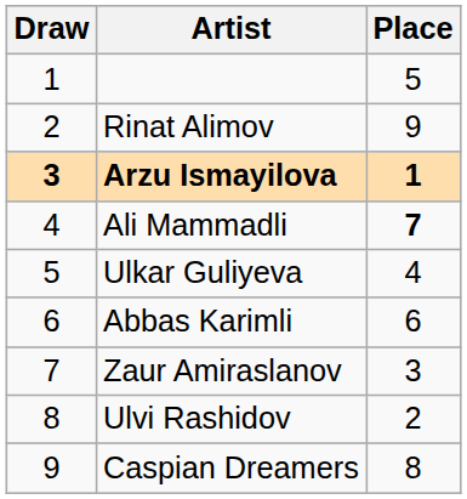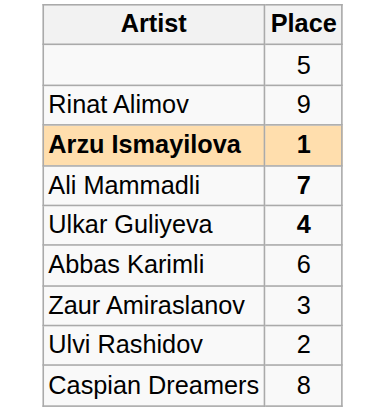- column: Draw | 1 | 2 | 3 | 4 | 5 | 6 | 7 | 8 | 9
Ulkar Guliyeva | Place: normal -> bold
